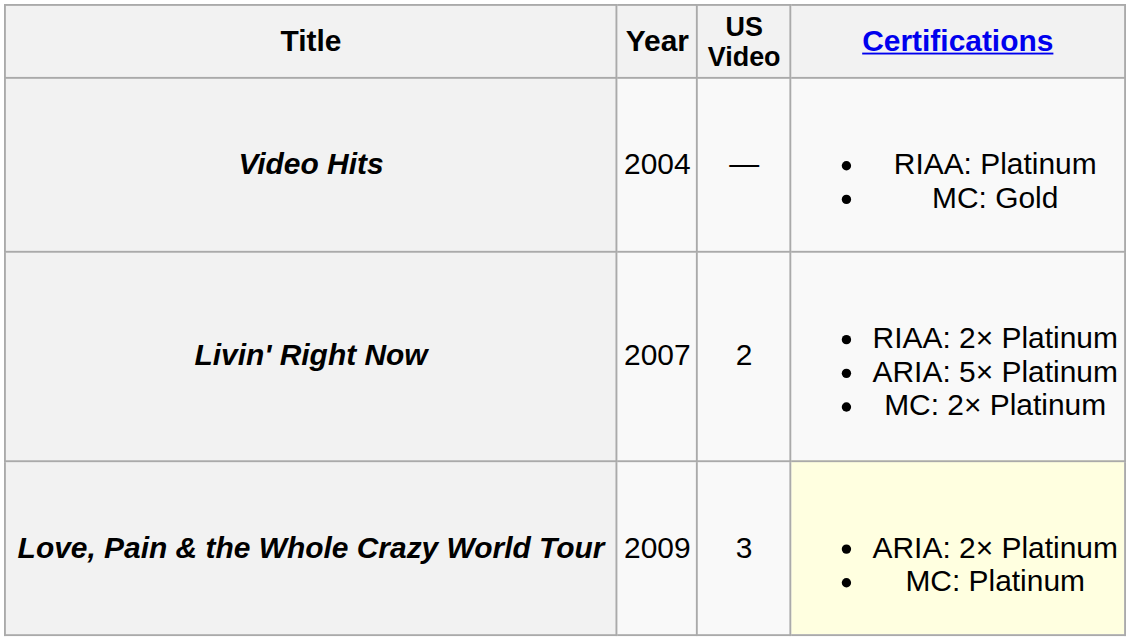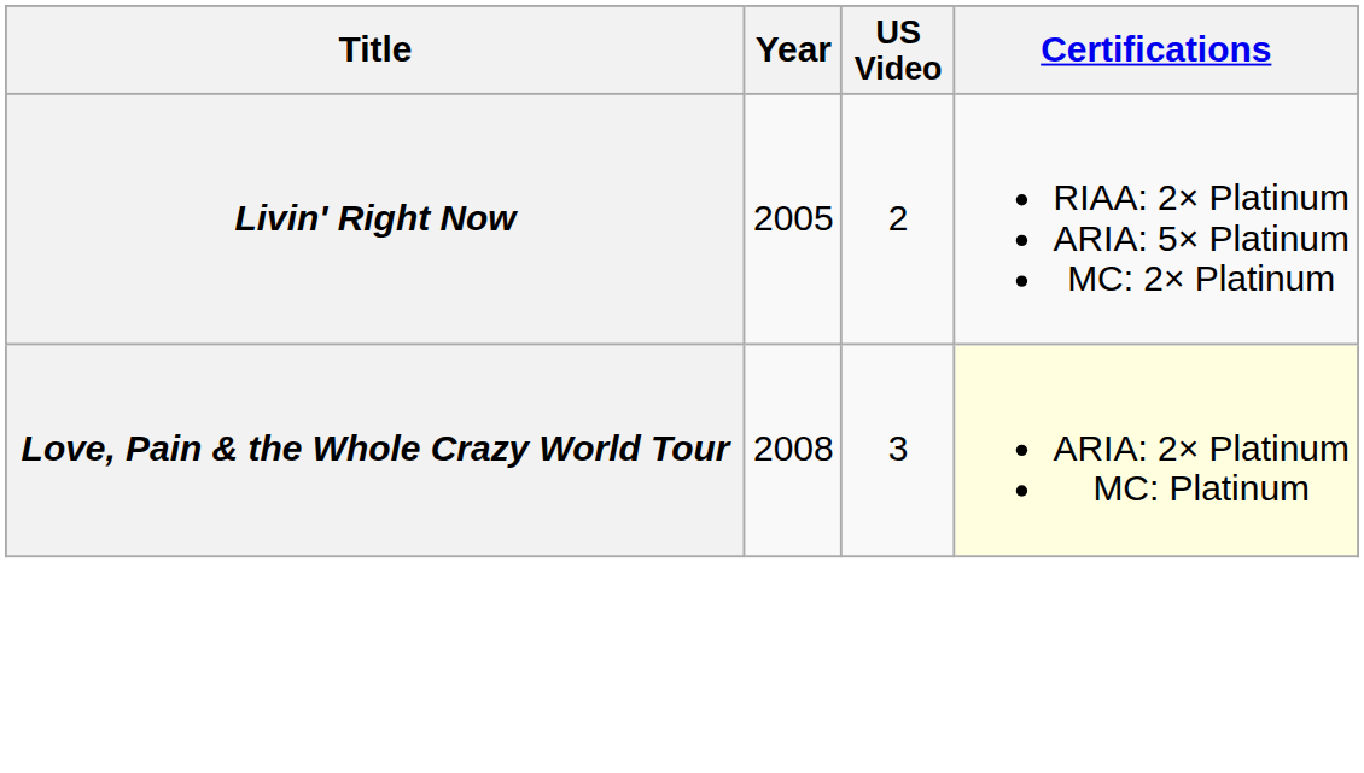- row: Video Hits | 2004 | — | RIAA: Platinum MC: Gold
Livin' Right Now | Year: 2007 -> 2005
Love, Pain & the Whole Crazy World Tour | Year: 2009 -> 2008
